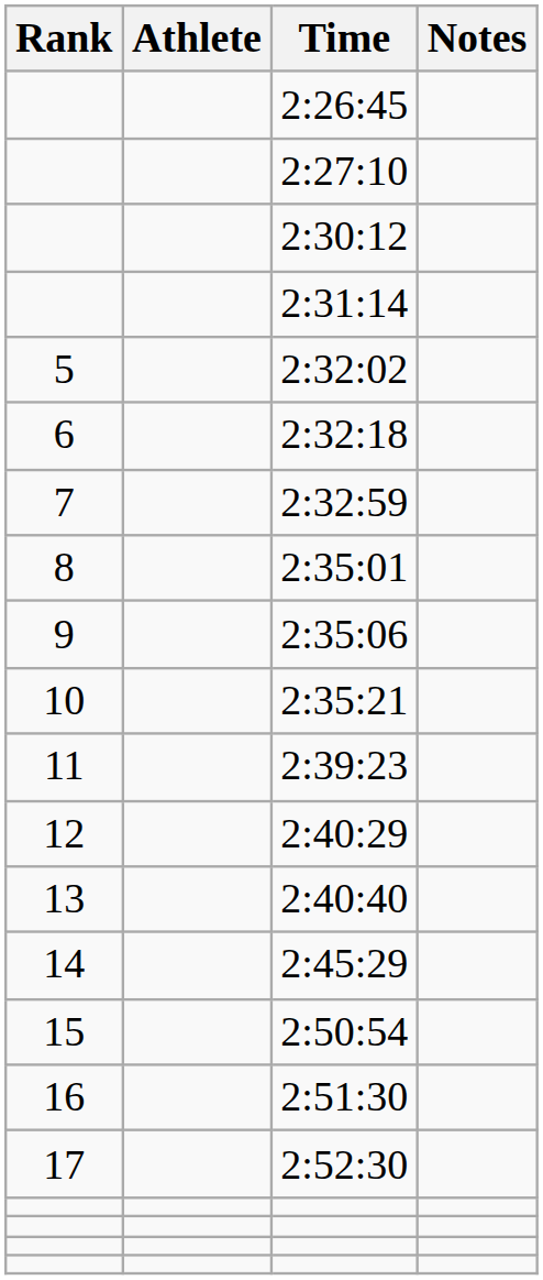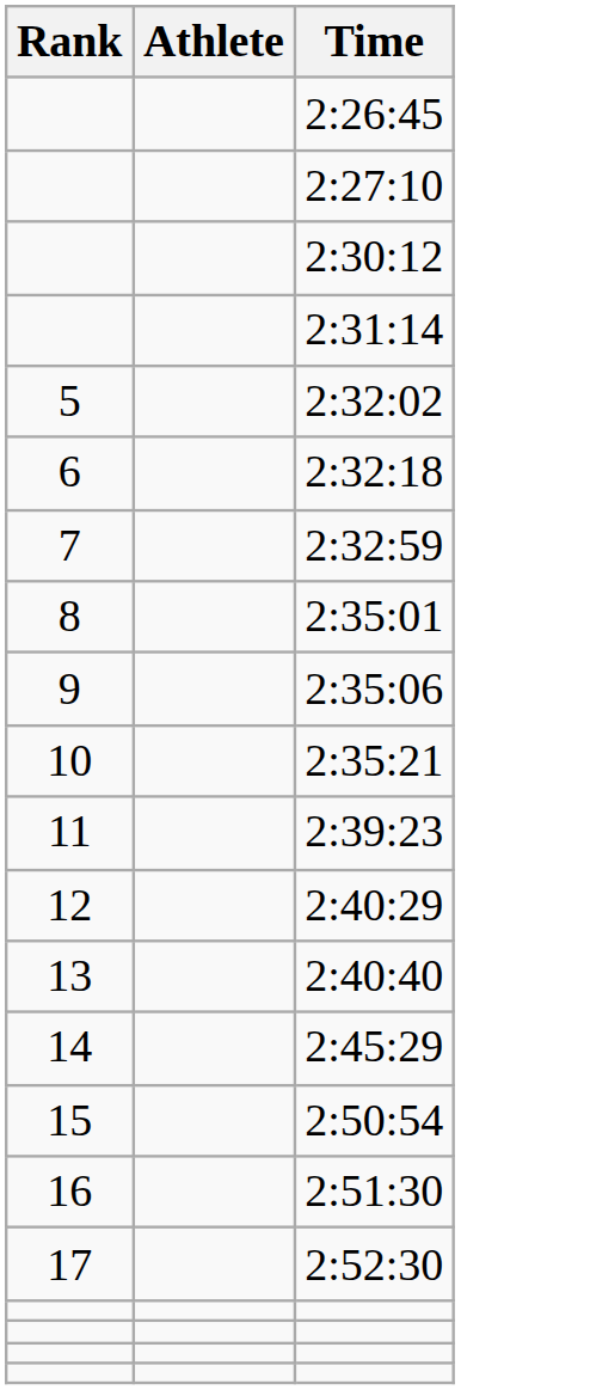- column: Notes
